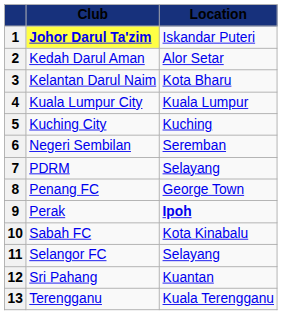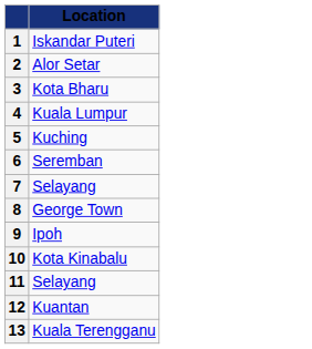- column: Club | Johor Darul Ta'zim | Kedah Darul Aman | Kelantan Darul Naim | Kuala Lumpur City | Kuching City | Negeri Sembilan | PDRM | Penang FC | Perak | Sabah FC | Selangor FC | Sri Pahang | Terengganu
9 | Location: bold -> normal
